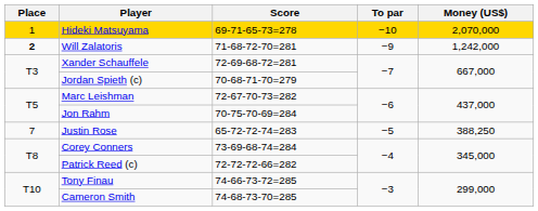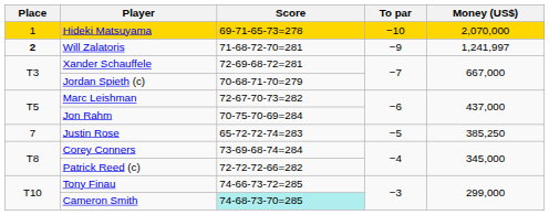Will Zalatoris | Money (US$): 1,242,000 -> 1,241,997
Justin Rose | Money (US$): 388,250 -> 385,250
Cameron Smith | Score: no background -> paleturquoise background
